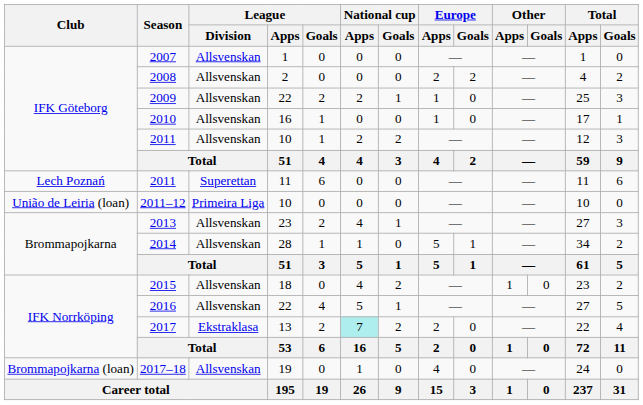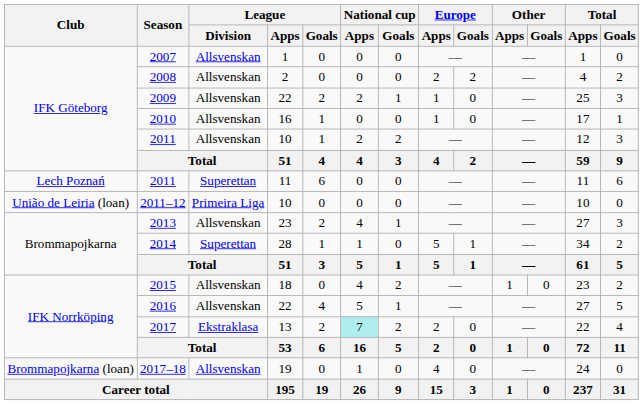2014 | League / Division: Allsvenskan -> Superettan
